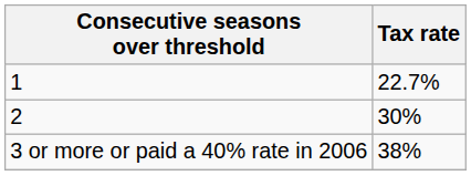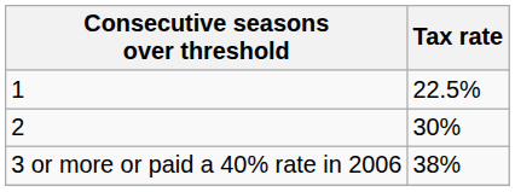1 | Tax rate: 22.7% -> 22.5%
